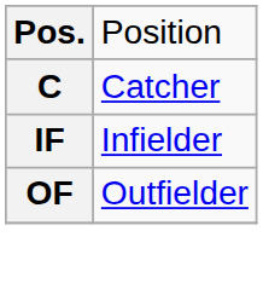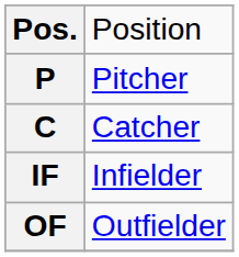+ row: P | Pitcher
